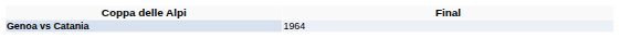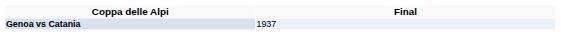Genoa vs Catania | Final: 1964 -> 1937
